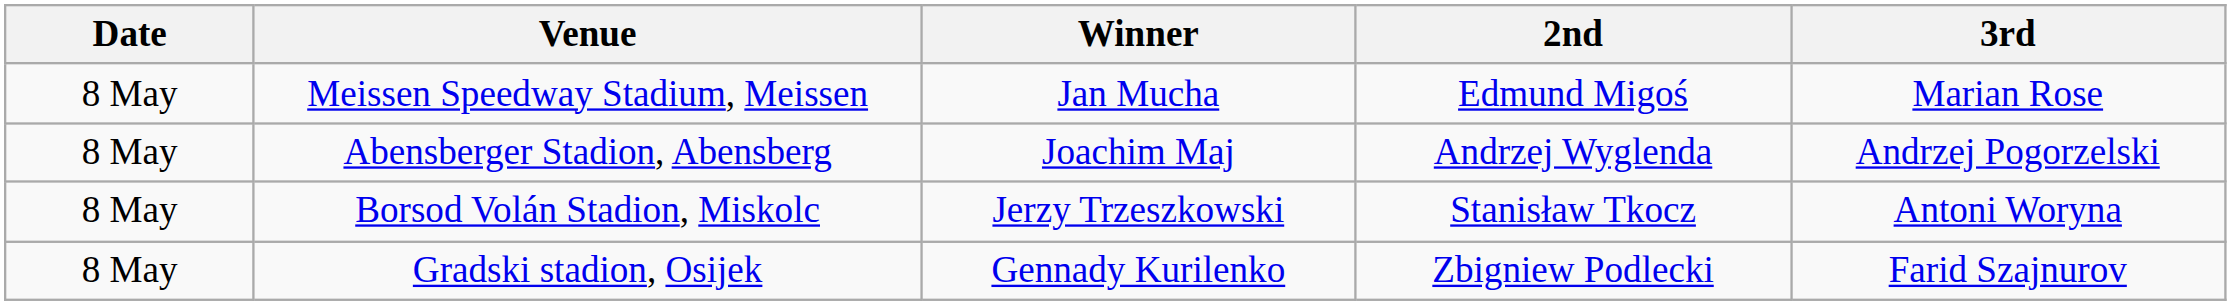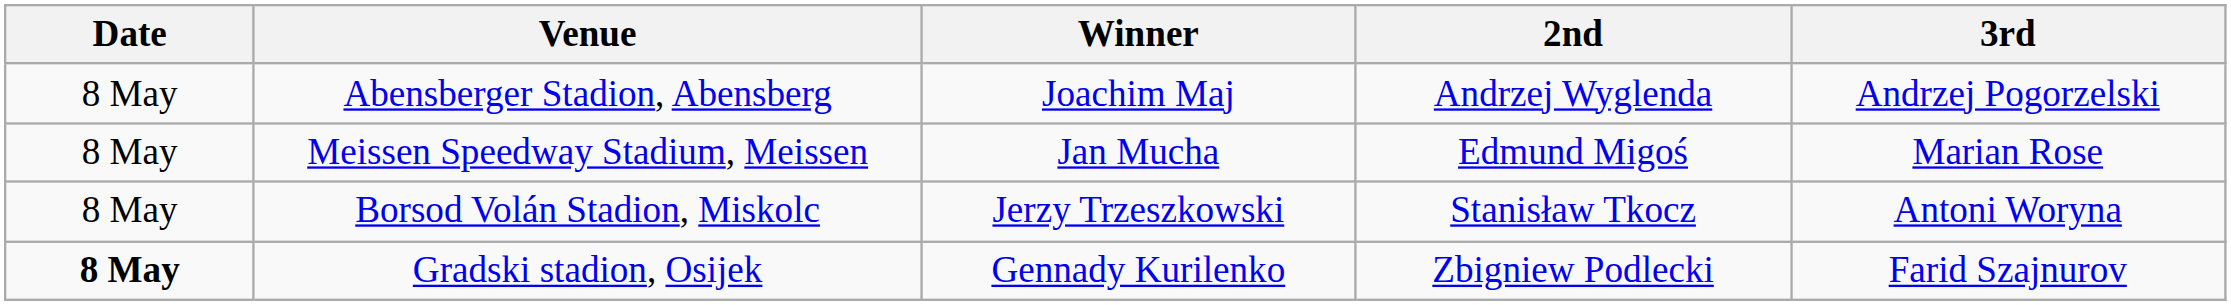rows swapped: Abensberger Stadion, Abensberg <-> Meissen Speedway Stadium, Meissen
Gradski stadion, Osijek | Date: normal -> bold
